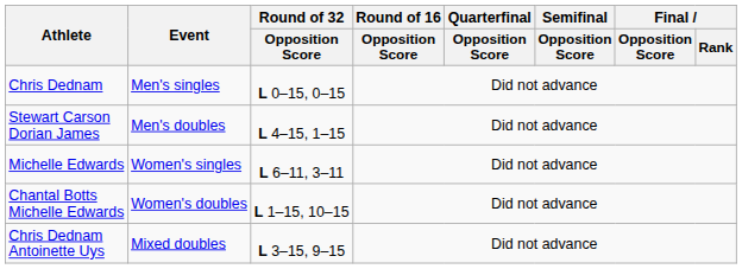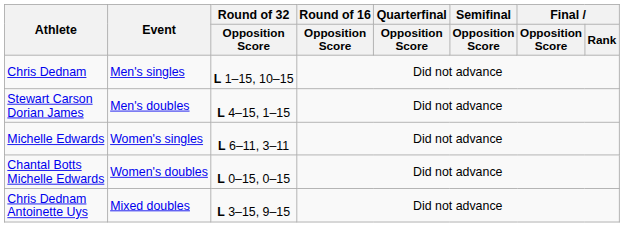Chris Dednam | Round of 32 / Opposition Score: L 0–15, 0–15 -> L 1–15, 10–15
Chantal Botts Michelle Edwards | Round of 32 / Opposition Score: L 1–15, 10–15 -> L 0–15, 0–15
